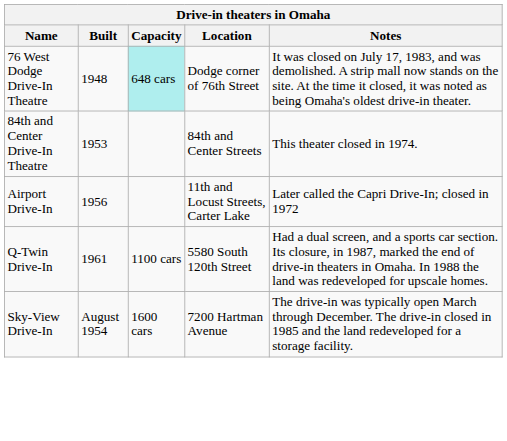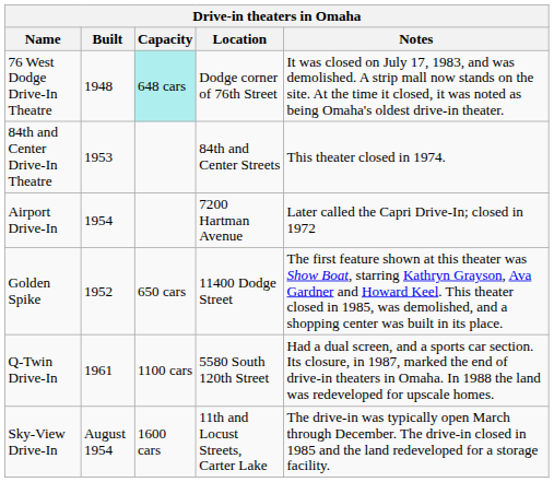Airport Drive-In | Built: 1956 -> 1954
Airport Drive-In | Location: 11th and Locust Streets, Carter Lake -> 7200 Hartman Avenue
+ row: Golden Spike | 1952 | 650 cars | 11400 Dodge Street | The first feature shown at this theater was Show Boat, starring Kathryn Grayson, Ava Gardner and Howard Keel. This theater closed in 1985, was demolished, and a shopping center was built in its place.
Sky-View Drive-In | Location: 7200 Hartman Avenue -> 11th and Locust Streets, Carter Lake
